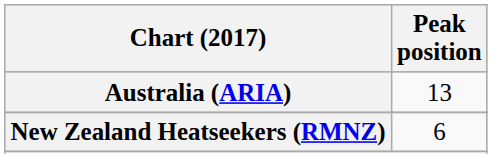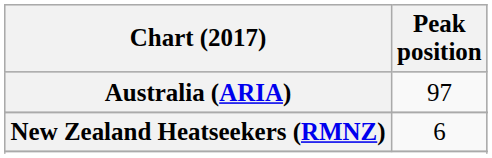Australia (ARIA) | Peak position: 13 -> 97
